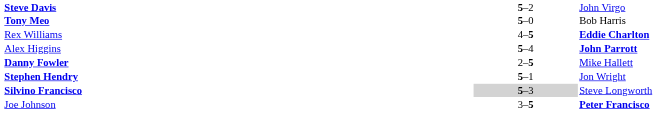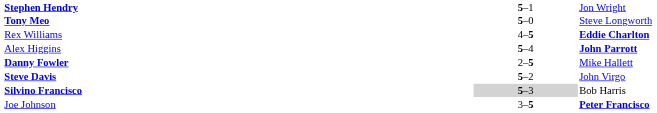rows swapped: Steve Davis <-> Stephen Hendry
Tony Meo | column 3: Bob Harris -> Steve Longworth
Silvino Francisco | column 3: Steve Longworth -> Bob Harris
